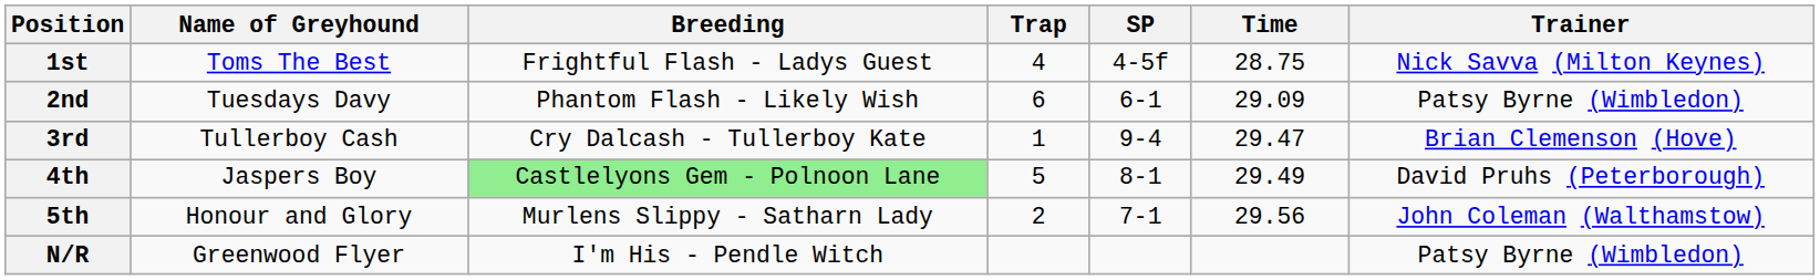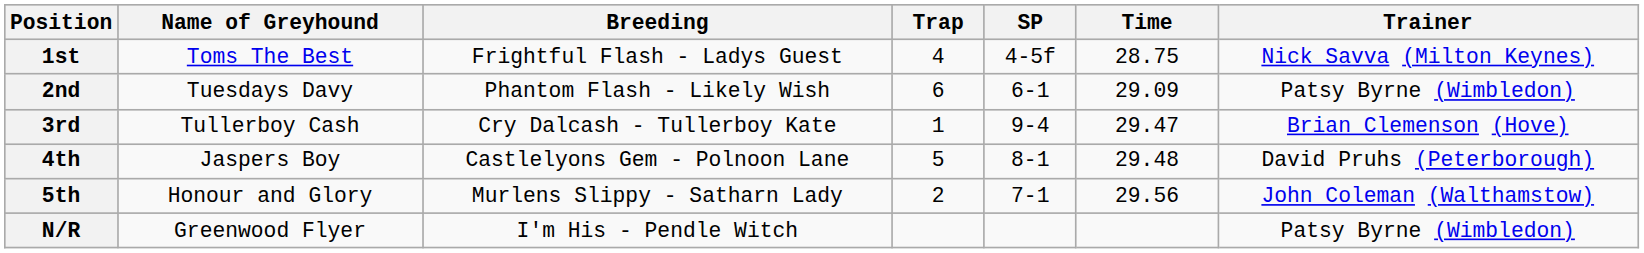4th | Breeding: lightgreen background -> no background
4th | Time: 29.49 -> 29.48
